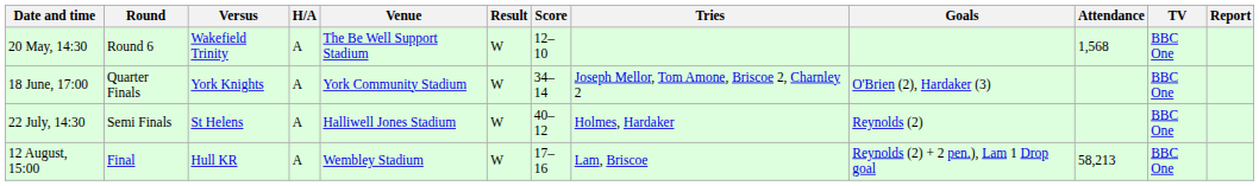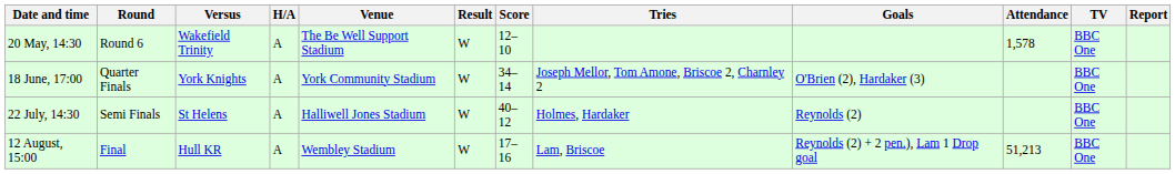20 May, 14:30 | Attendance: 1,568 -> 1,578
12 August, 15:00 | Attendance: 58,213 -> 51,213
